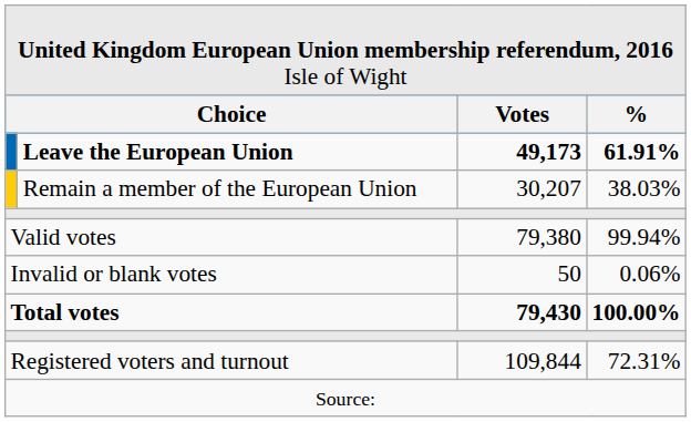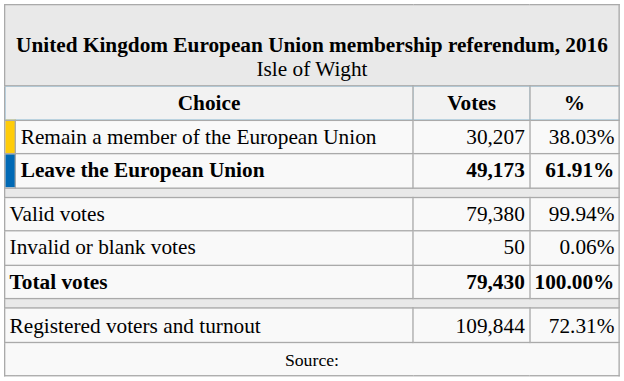rows swapped: Leave the European Union <-> Remain a member of the European Union
